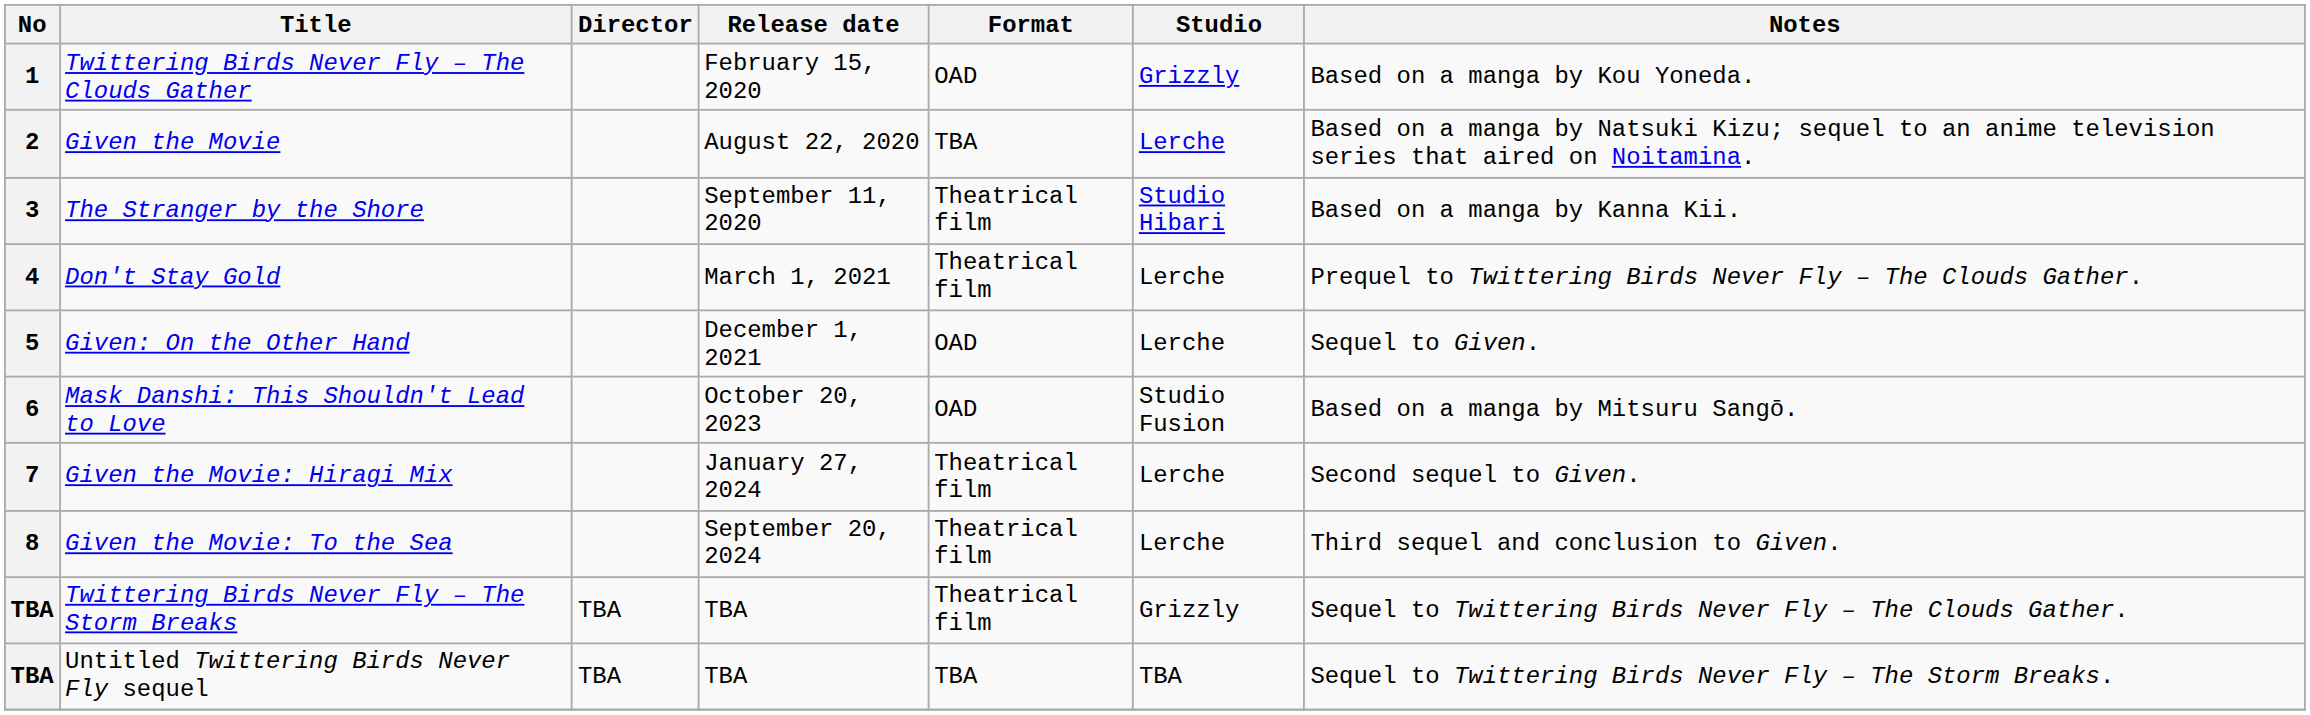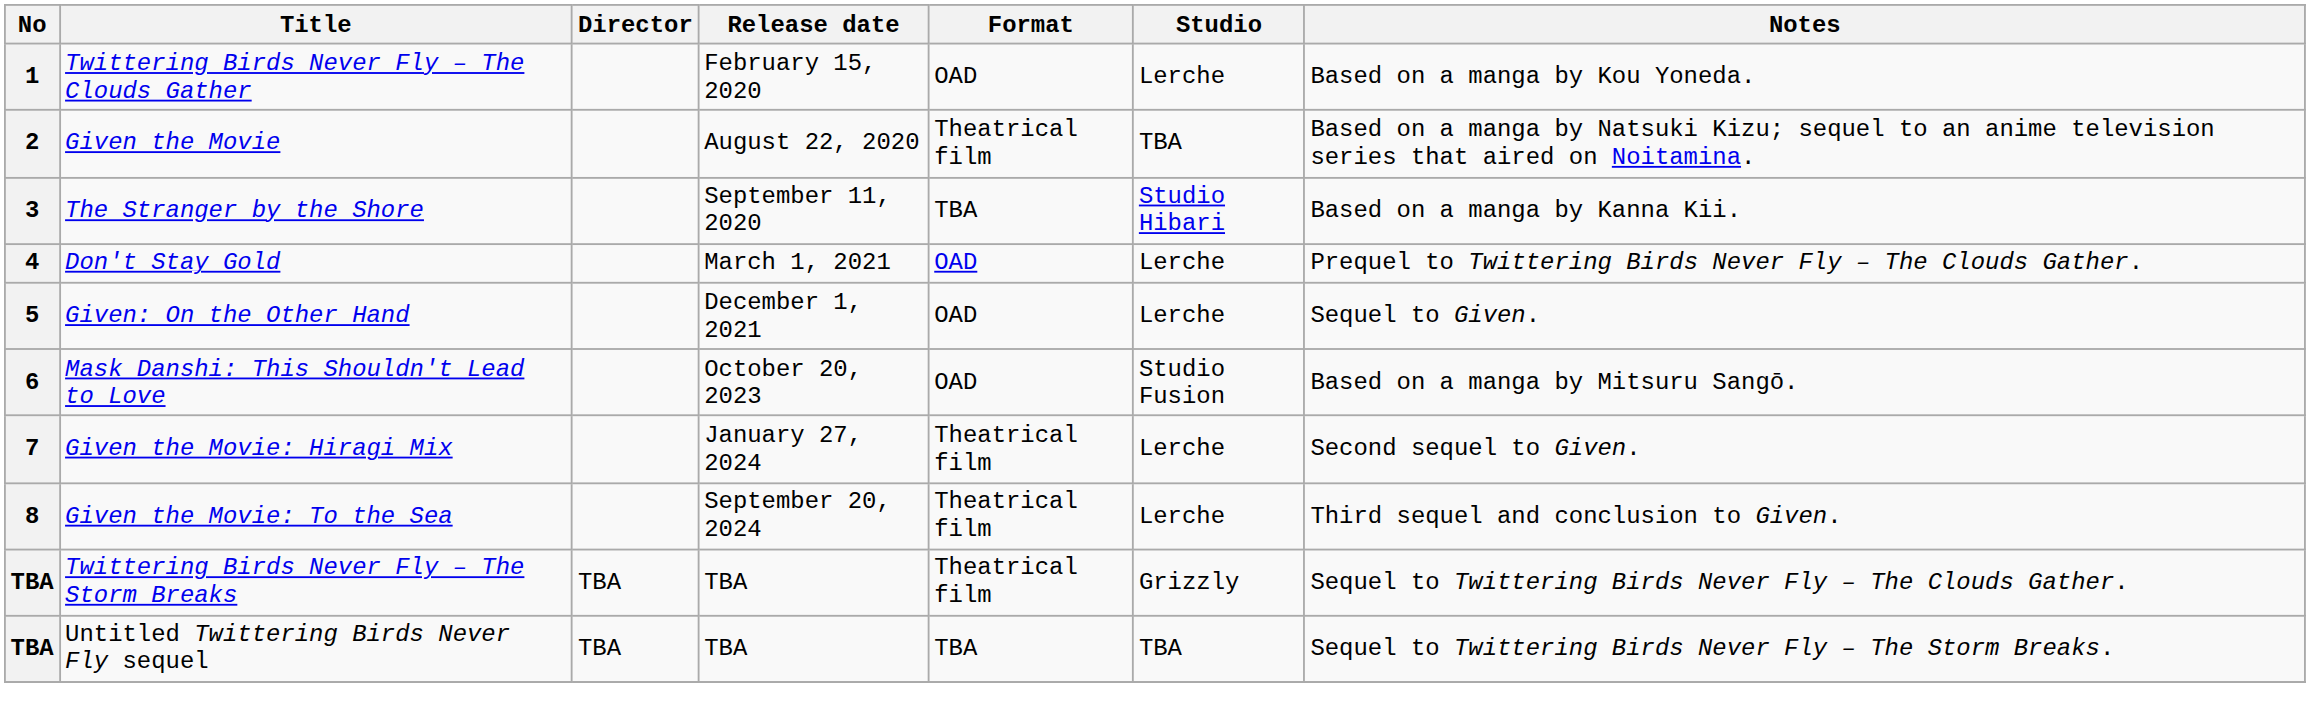1 | Studio: Grizzly -> Lerche
2 | Format: TBA -> Theatrical film
2 | Studio: Lerche -> TBA
3 | Format: Theatrical film -> TBA
4 | Format: Theatrical film -> OAD
